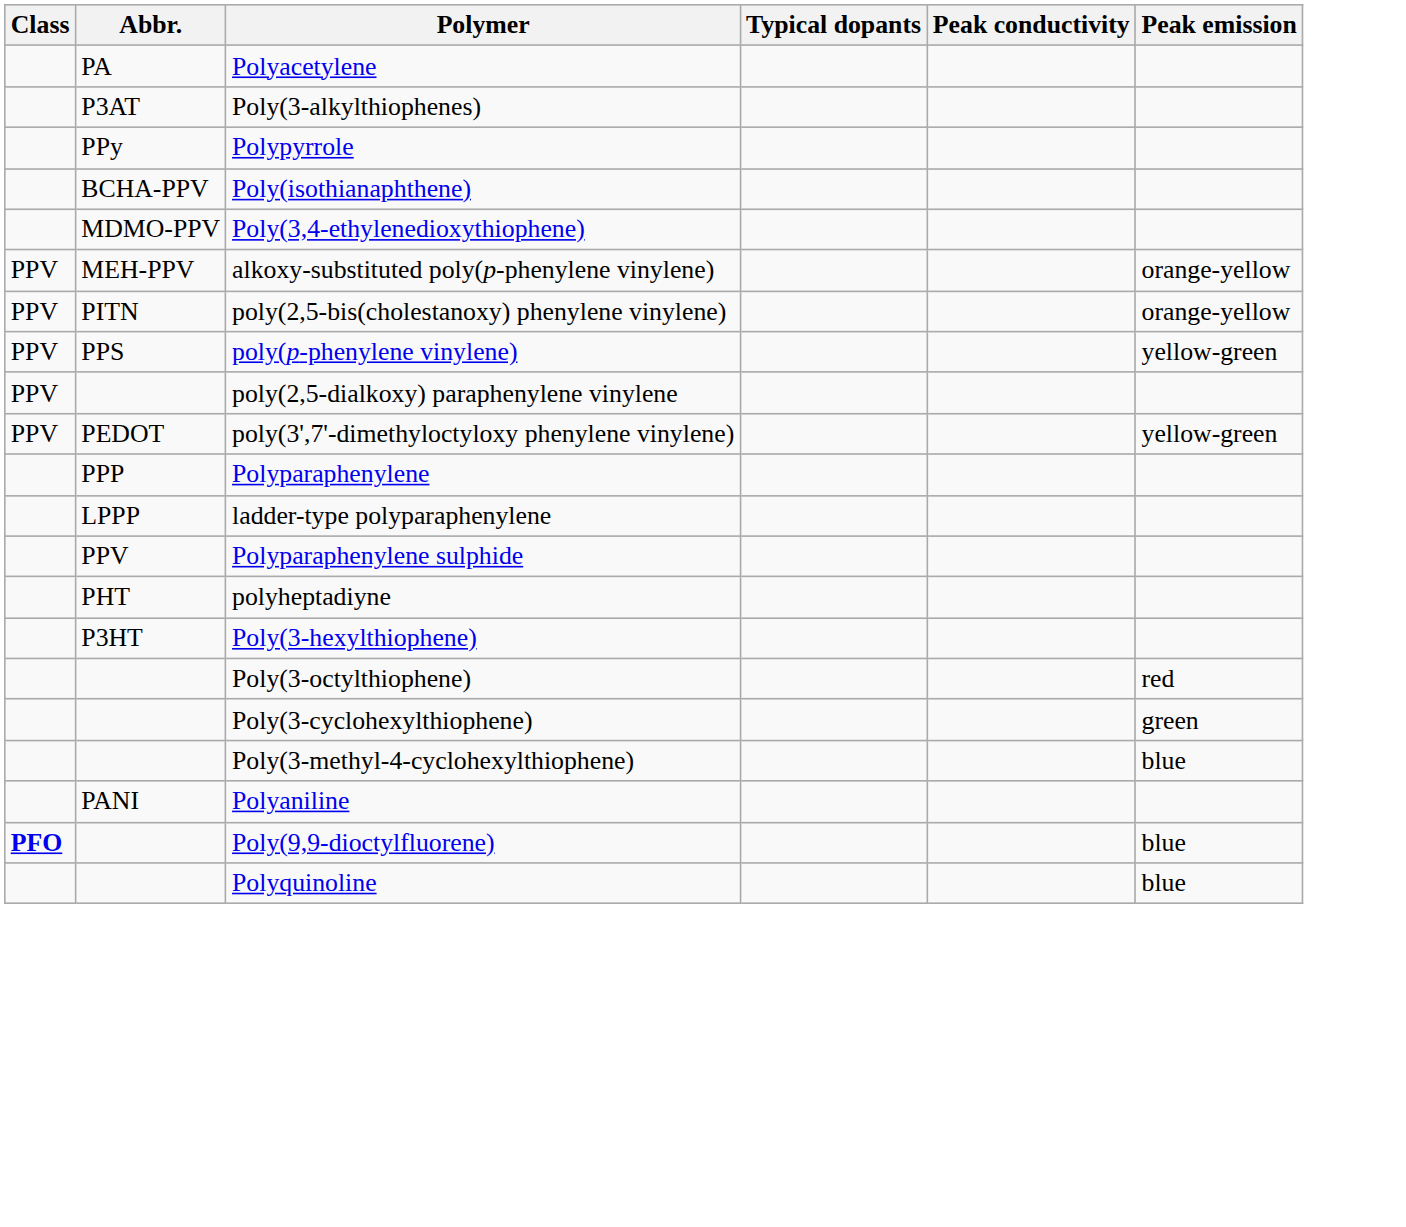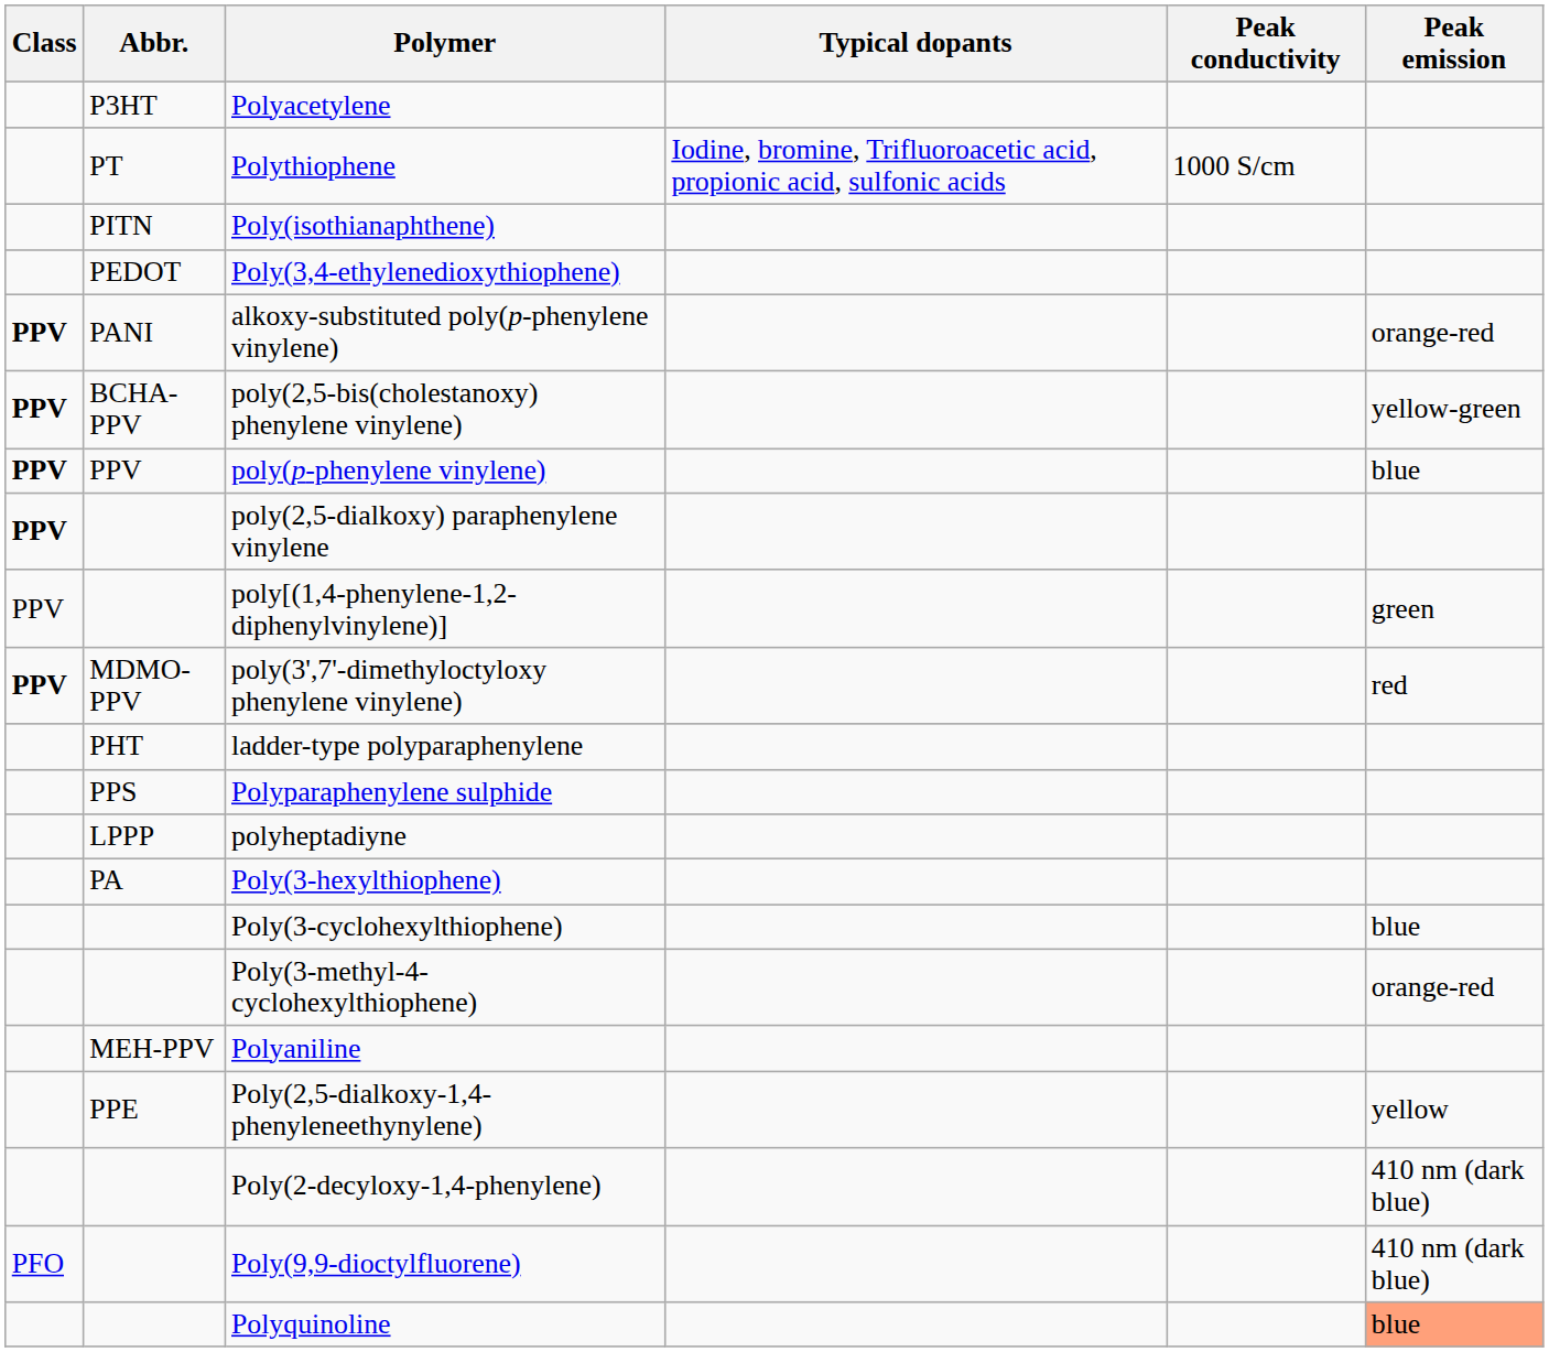Polyacetylene | Abbr.: PA -> P3HT
+ row: PT | Polythiophene | Iodine, bromine, Trifluoroacetic acid, propionic acid, sulfonic acids | 1000 S/cm
- row: P3AT | Poly(3-alkylthiophenes)
- row: PPy | Polypyrrole
Poly(isothianaphthene) | Abbr.: BCHA-PPV -> PITN
Poly(3,4-ethylenedioxythiophene) | Abbr.: MDMO-PPV -> PEDOT
alkoxy-substituted poly(p-phenylene vinylene) | Class: normal -> bold
alkoxy-substituted poly(p-phenylene vinylene) | Abbr.: MEH-PPV -> PANI
alkoxy-substituted poly(p-phenylene vinylene) | Peak emission: orange-yellow -> orange-red
poly(2,5-bis(cholestanoxy) phenylene vinylene) | Class: normal -> bold
poly(2,5-bis(cholestanoxy) phenylene vinylene) | Abbr.: PITN -> BCHA-PPV
poly(2,5-bis(cholestanoxy) phenylene vinylene) | Peak emission: orange-yellow -> yellow-green
poly(p-phenylene vinylene) | Class: normal -> bold
poly(p-phenylene vinylene) | Abbr.: PPS -> PPV
poly(p-phenylene vinylene) | Peak emission: yellow-green -> blue
poly(2,5-dialkoxy) paraphenylene vinylene | Class: normal -> bold
+ row: PPV | poly[(1,4-phenylene-1,2-diphenylvinylene)] | green
poly(3',7'-dimethyloctyloxy phenylene vinylene) | Class: normal -> bold
poly(3',7'-dimethyloctyloxy phenylene vinylene) | Abbr.: PEDOT -> MDMO-PPV
poly(3',7'-dimethyloctyloxy phenylene vinylene) | Peak emission: yellow-green -> red
- row: PPP | Polyparaphenylene
ladder-type polyparaphenylene | Abbr.: LPPP -> PHT
Polyparaphenylene sulphide | Abbr.: PPV -> PPS
polyheptadiyne | Abbr.: PHT -> LPPP
Poly(3-hexylthiophene) | Abbr.: P3HT -> PA
- row: Poly(3-octylthiophene) | red
Poly(3-cyclohexylthiophene) | Peak emission: green -> blue
Poly(3-methyl-4-cyclohexylthiophene) | Peak emission: blue -> orange-red
Polyaniline | Abbr.: PANI -> MEH-PPV
+ row: PPE | Poly(2,5-dialkoxy-1,4-phenyleneethynylene) | yellow
+ row: Poly(2-decyloxy-1,4-phenylene) | 410 nm (dark blue)
Poly(9,9-dioctylfluorene) | Class: bold -> normal
Poly(9,9-dioctylfluorene) | Peak emission: blue -> 410 nm (dark blue)
Polyquinoline | Peak emission: no background -> lightsalmon background
